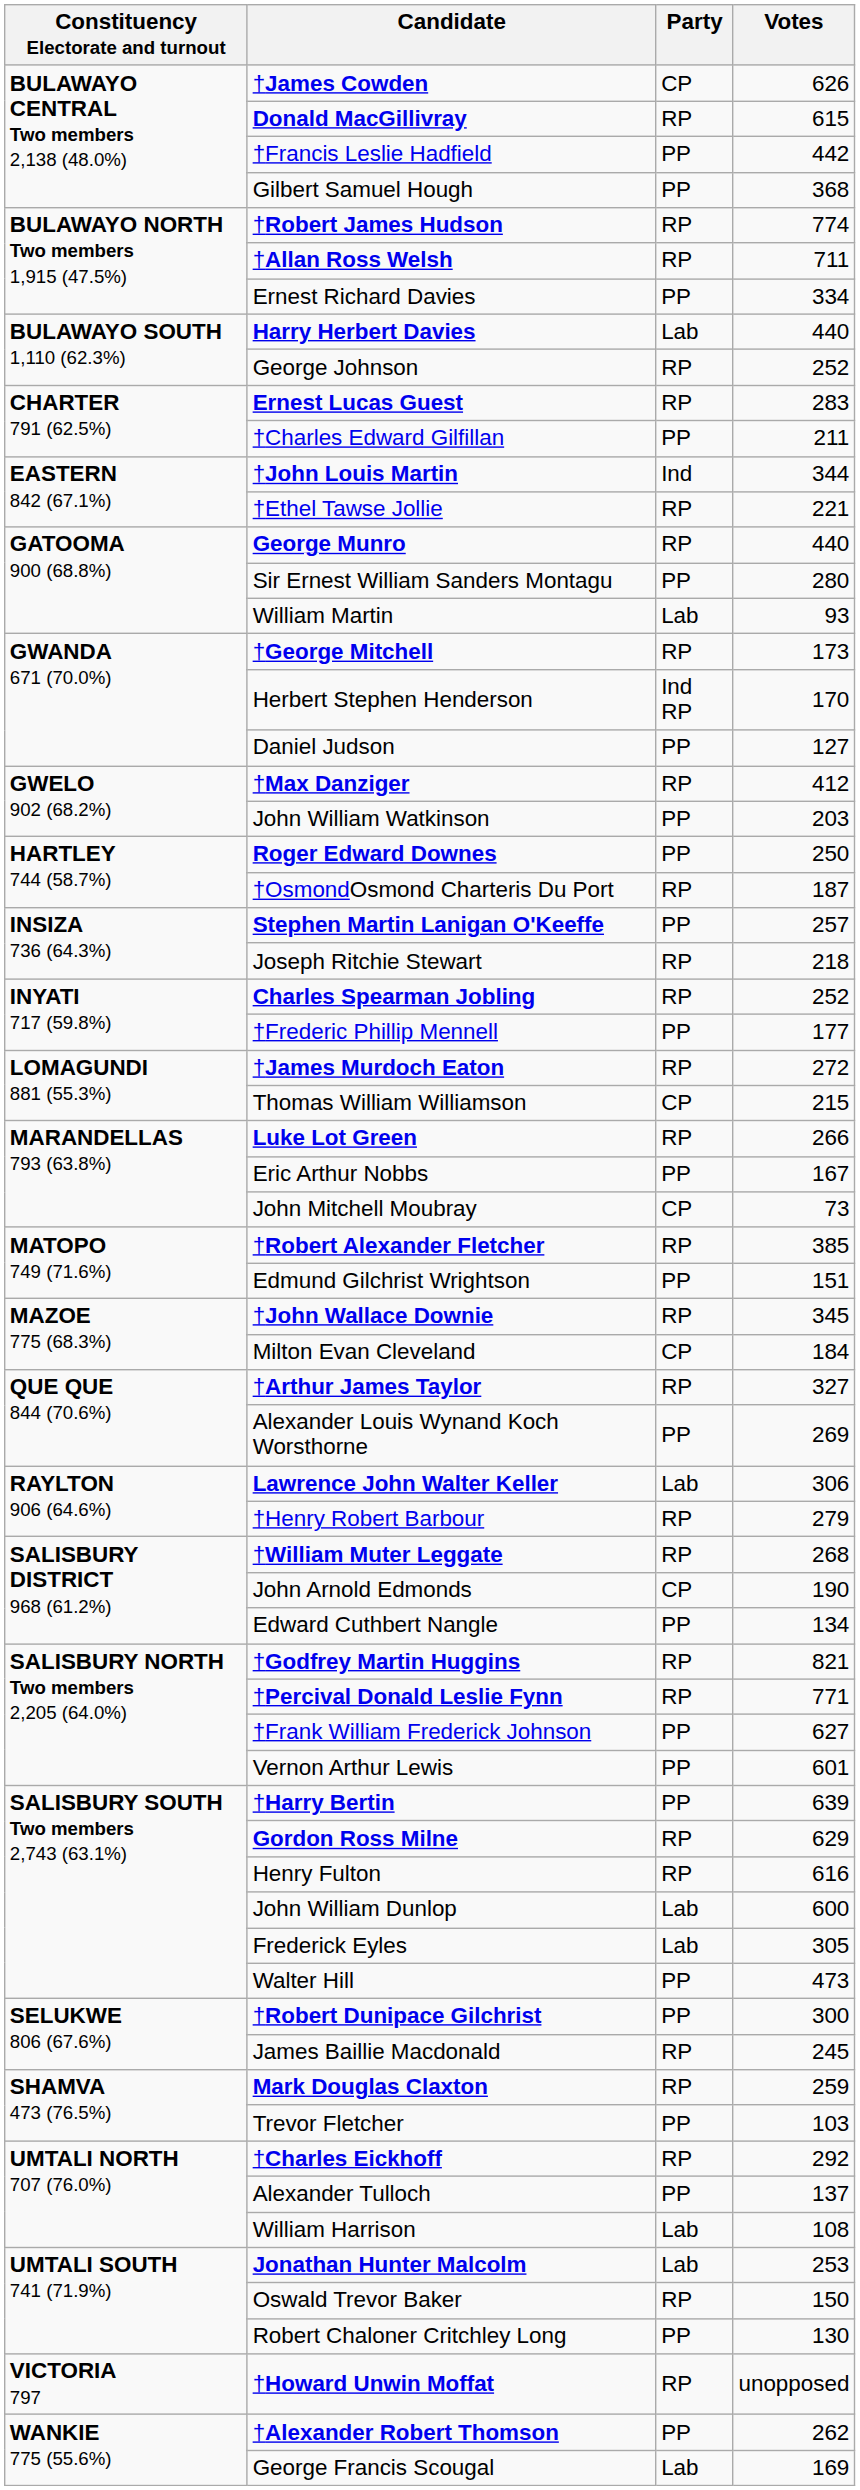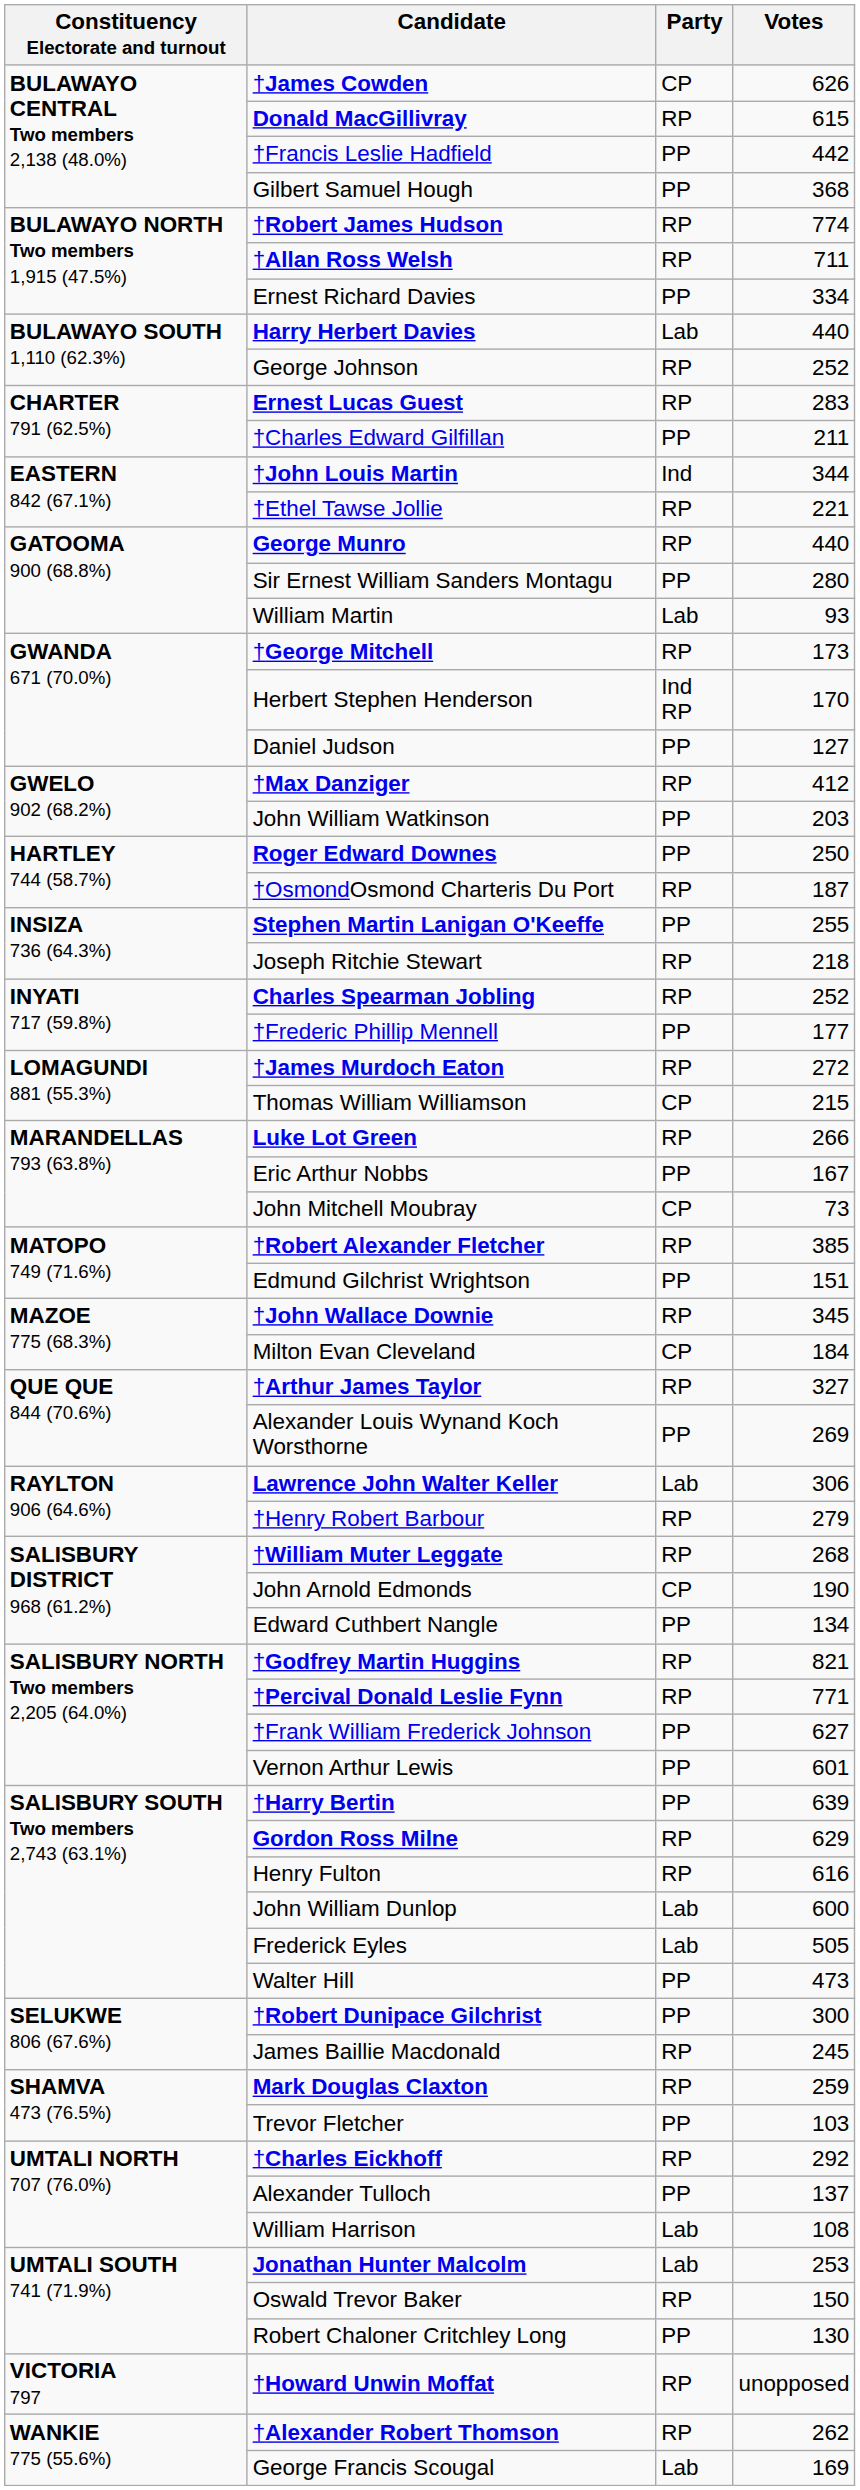Stephen Martin Lanigan O'Keeffe | Votes: 257 -> 255
Frederick Eyles | Votes: 305 -> 505
†Alexander Robert Thomson | Party: PP -> RP
